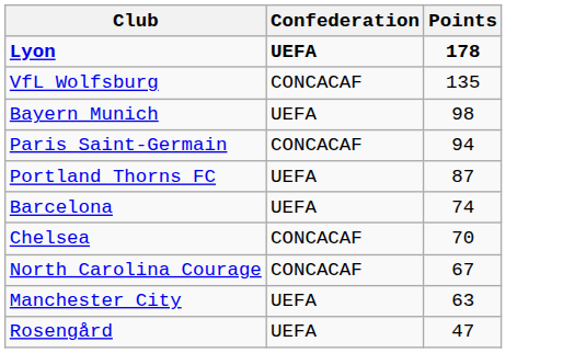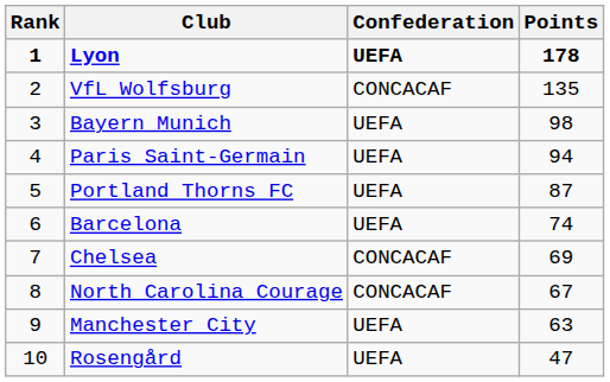+ column: Rank | 1 | 2 | 3 | 4 | 5 | 6 | 7 | 8 | 9 | 10
Paris Saint-Germain | Confederation: CONCACAF -> UEFA
Chelsea | Points: 70 -> 69
